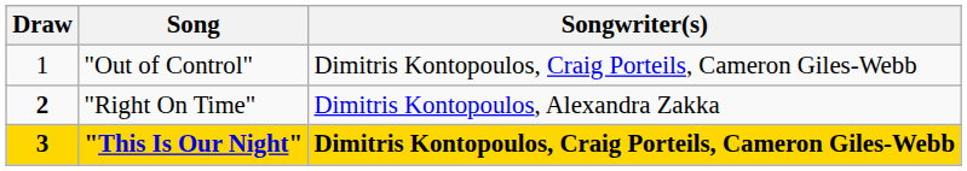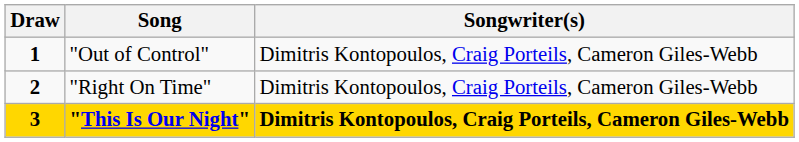"Out of Control" | Draw: normal -> bold
"Right On Time" | Songwriter(s): Dimitris Kontopoulos, Alexandra Zakka -> Dimitris Kontopoulos, Craig Porteils, Cameron Giles-Webb
